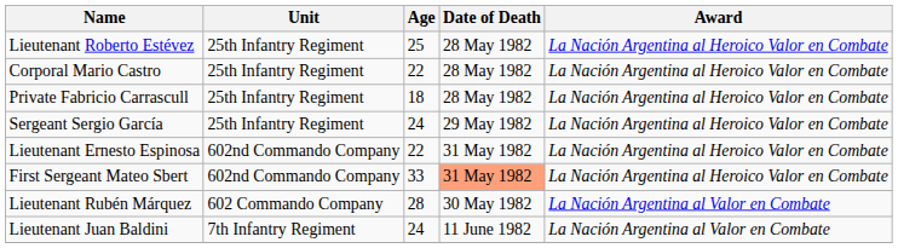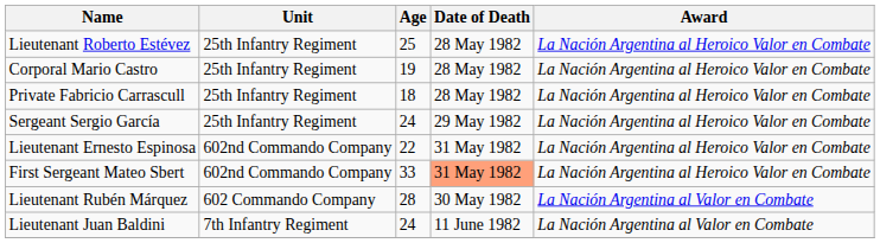Corporal Mario Castro | Age: 22 -> 19
